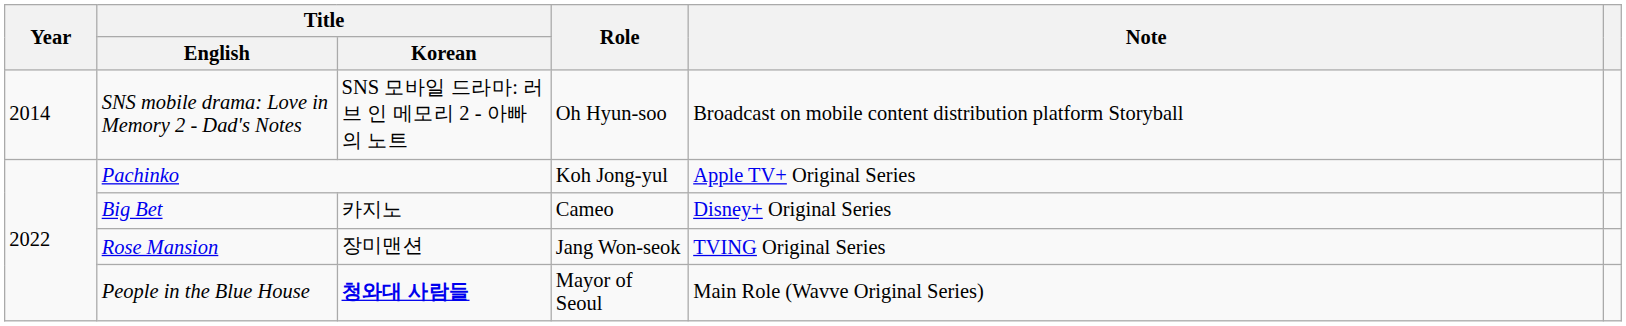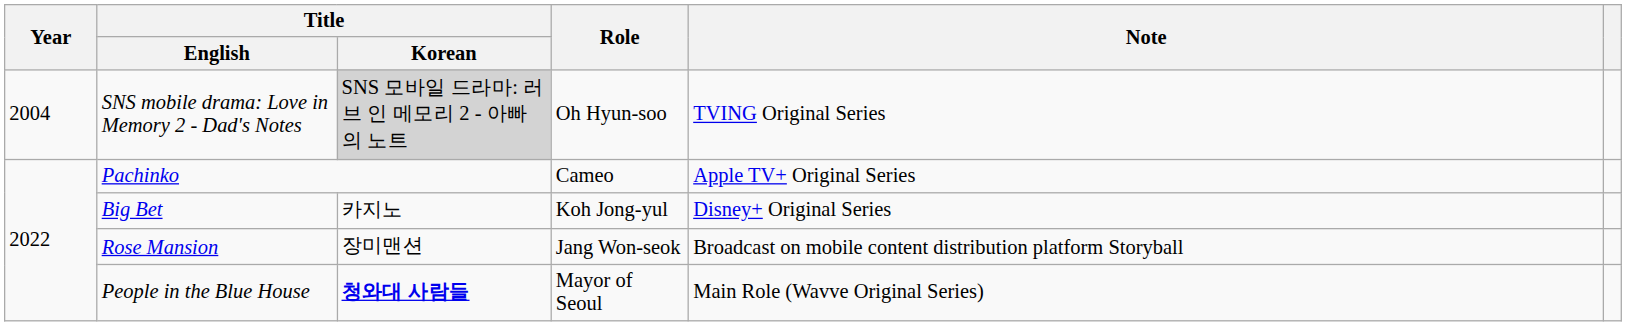SNS mobile drama: Love in Memory 2 - Dad's Notes | Year: 2014 -> 2004
SNS mobile drama: Love in Memory 2 - Dad's Notes | Title / Korean: no background -> lightgrey background
SNS mobile drama: Love in Memory 2 - Dad's Notes | Note: Broadcast on mobile content distribution platform Storyball -> TVING Original Series
Pachinko | Role: Koh Jong-yul -> Cameo
Big Bet | Role: Cameo -> Koh Jong-yul
Rose Mansion | Note: TVING Original Series -> Broadcast on mobile content distribution platform Storyball
